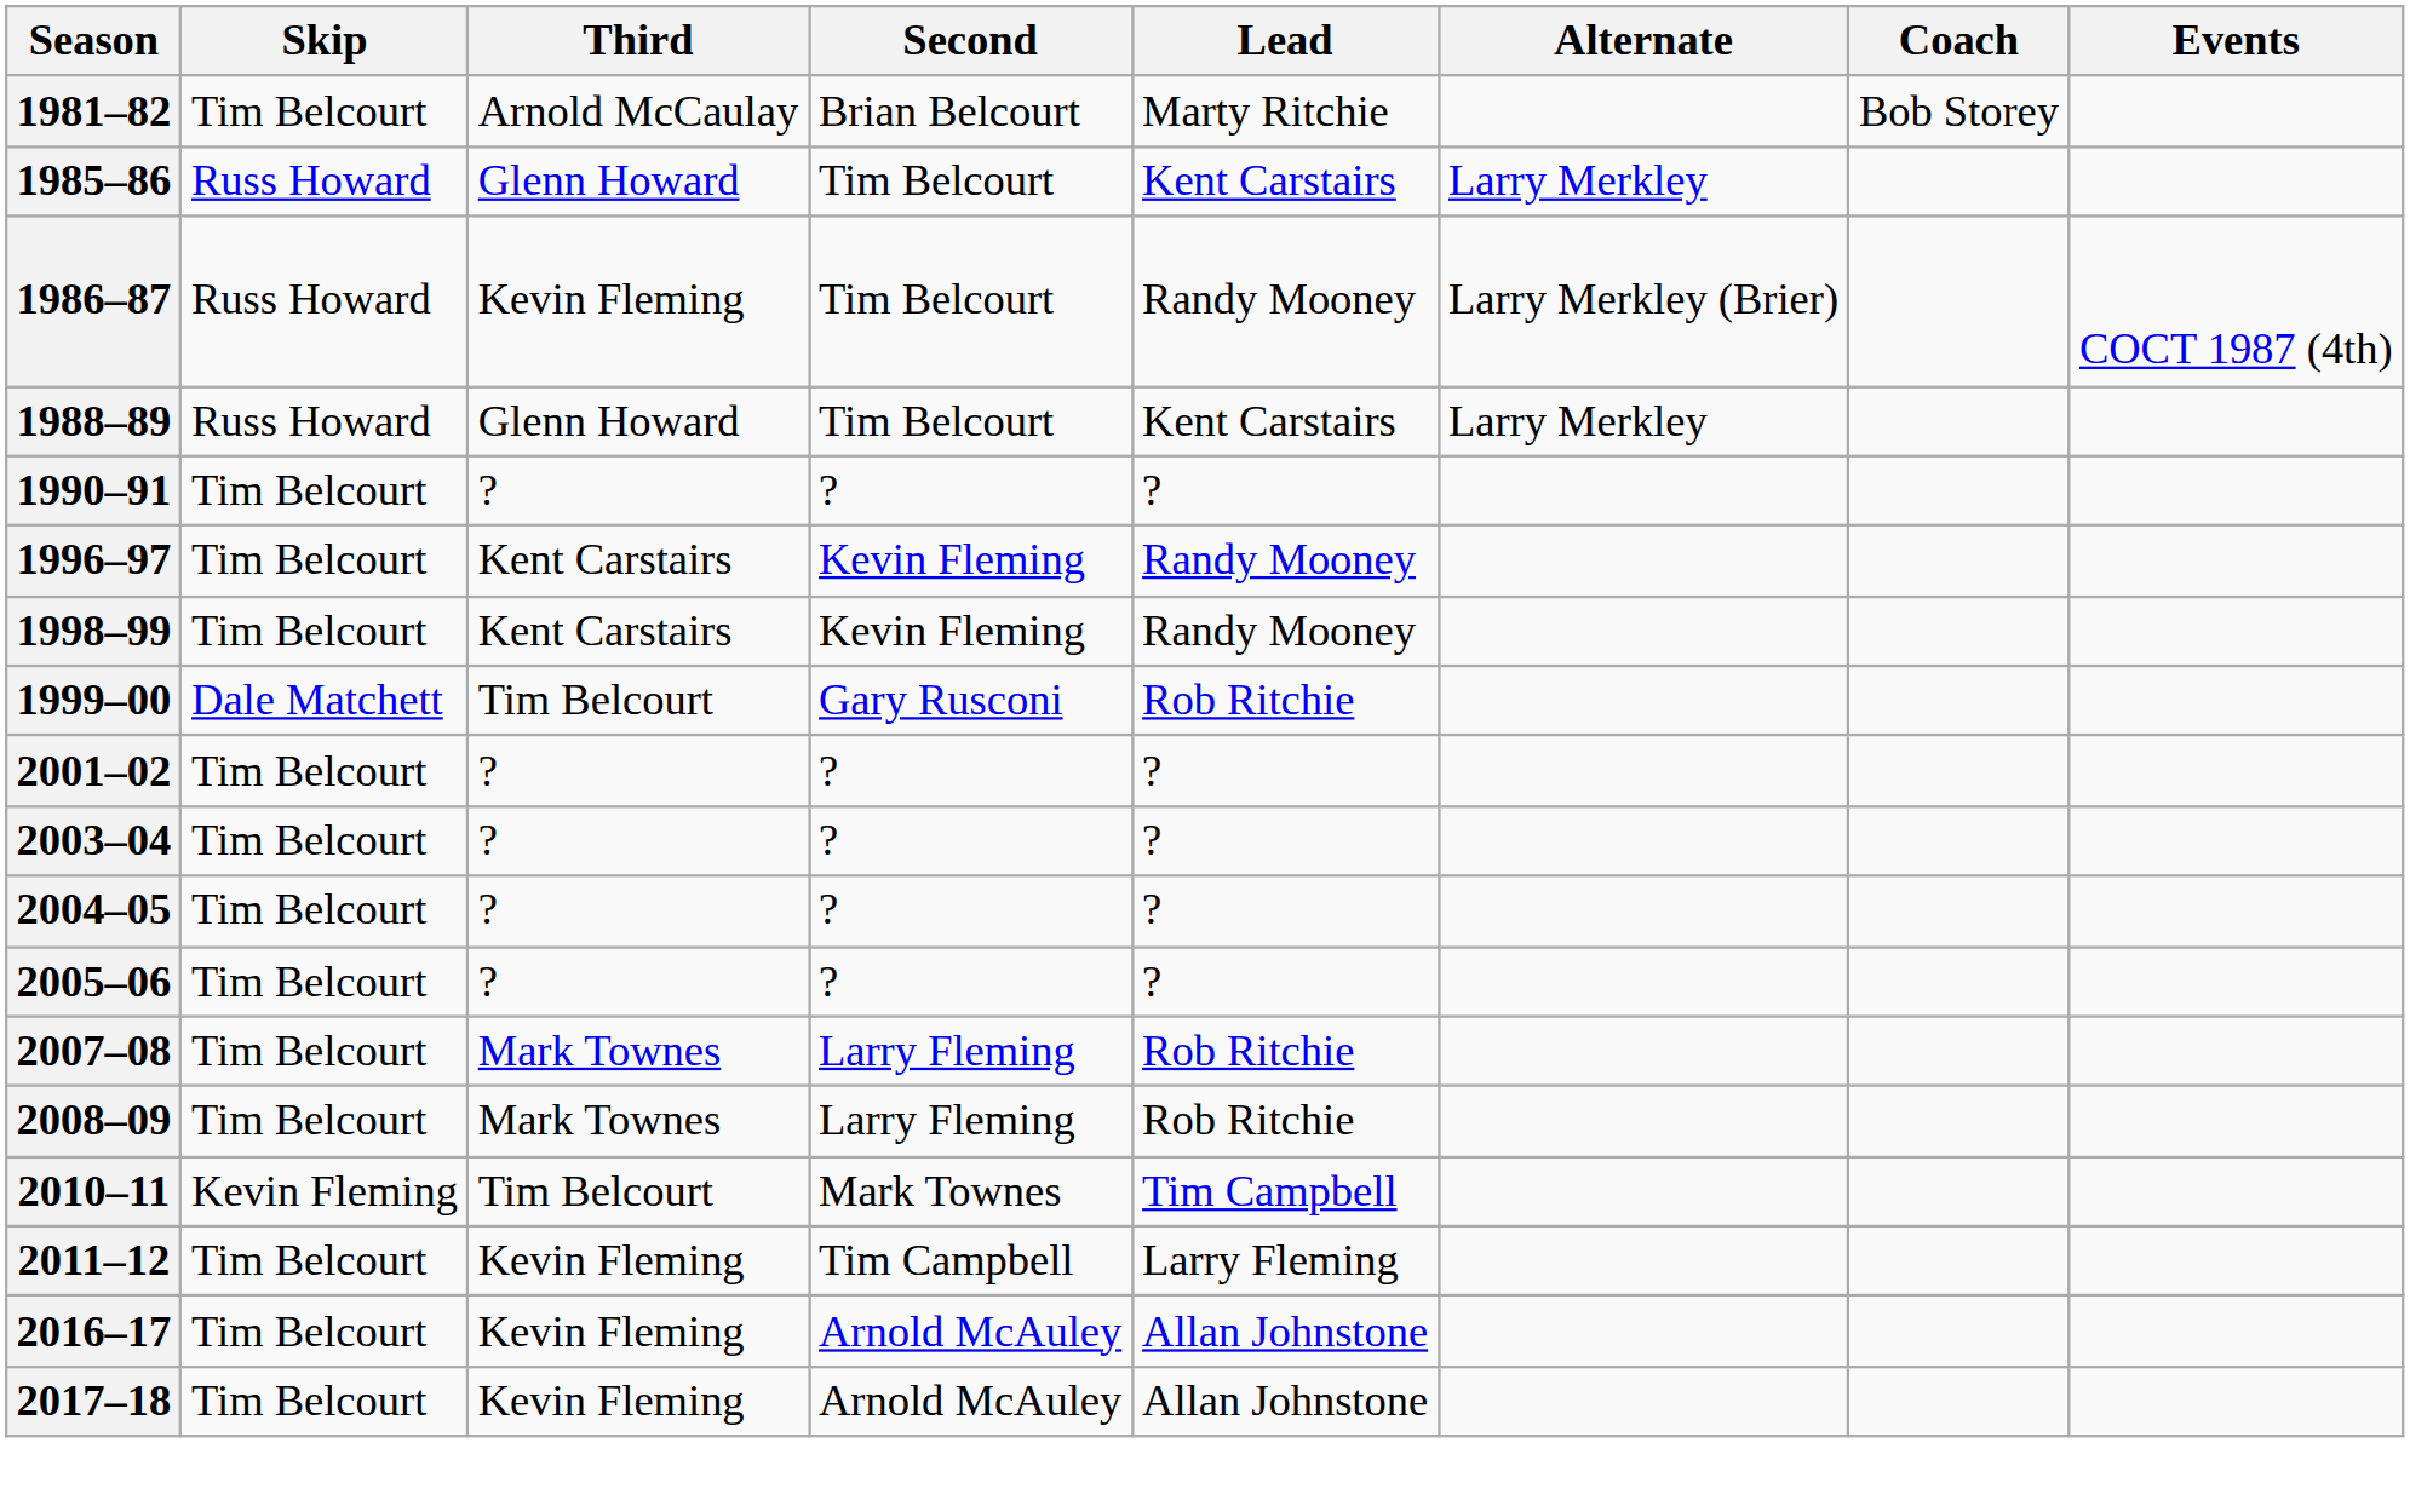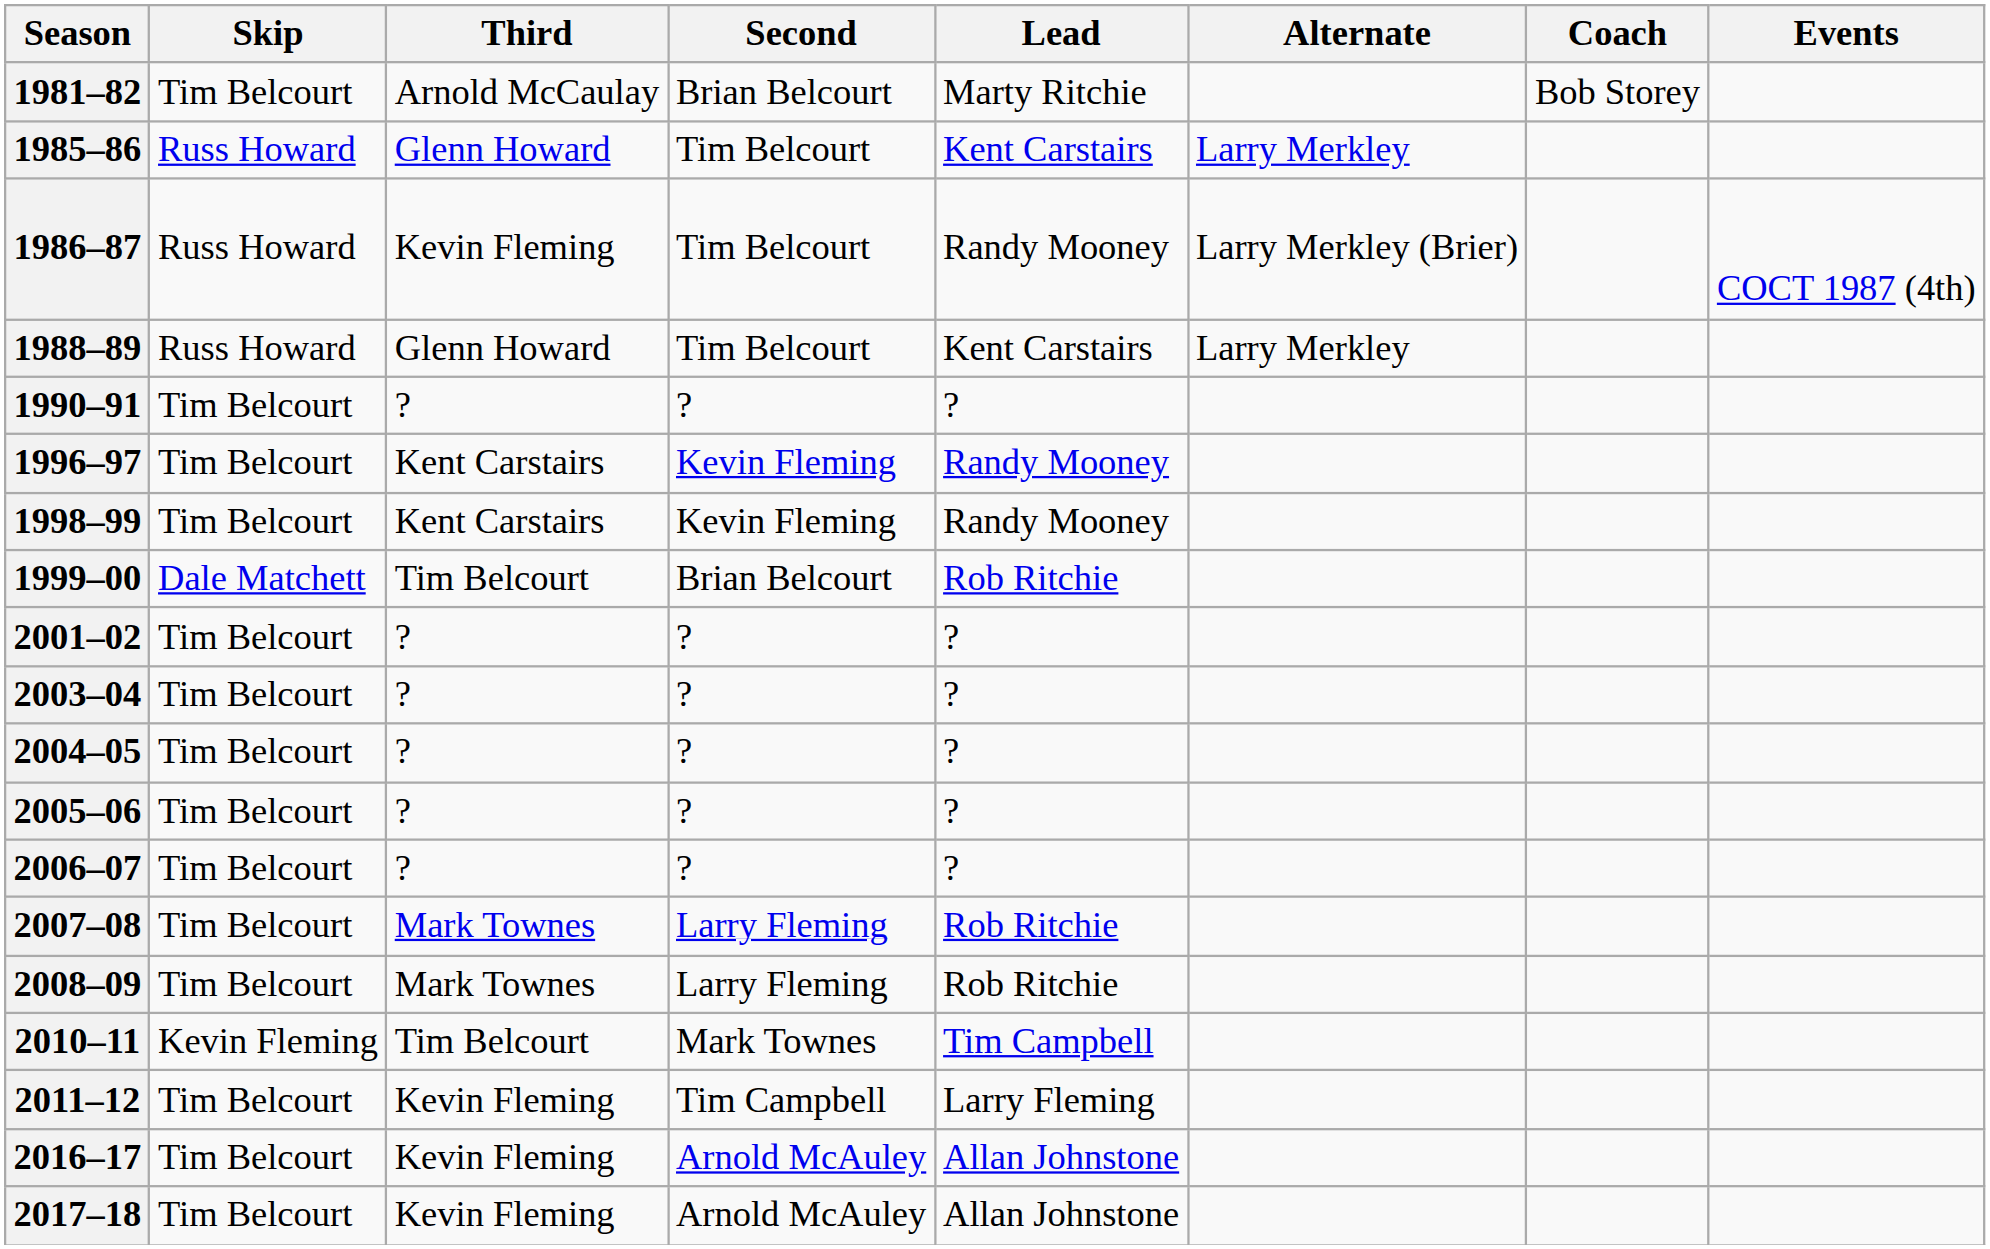1999–00 | Second: Gary Rusconi -> Brian Belcourt
+ row: 2006–07 | Tim Belcourt | ? | ? | ?
